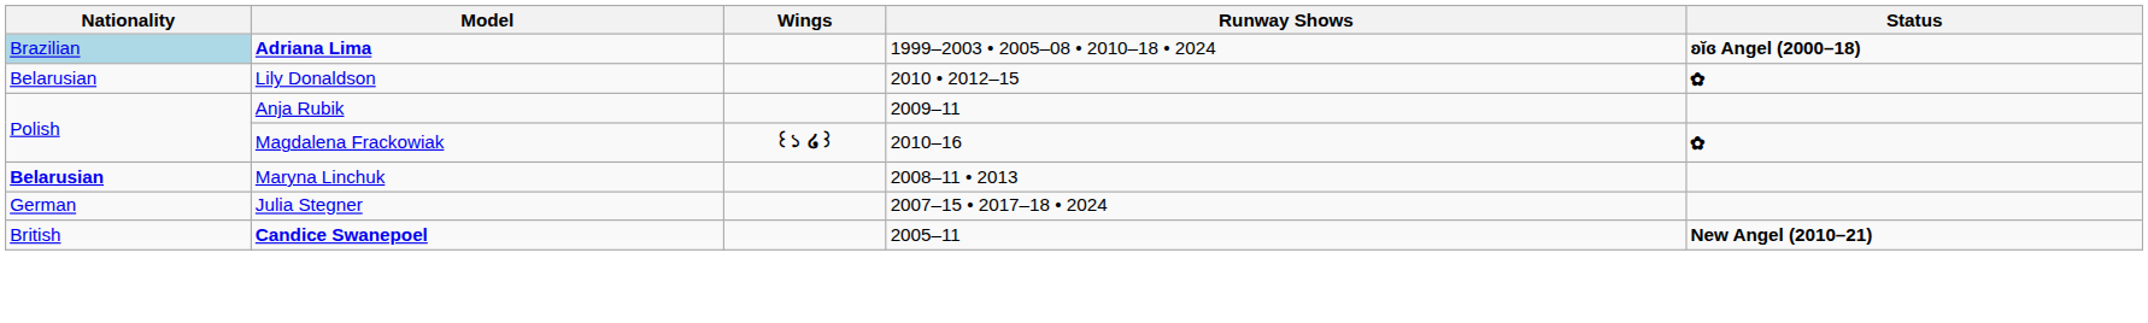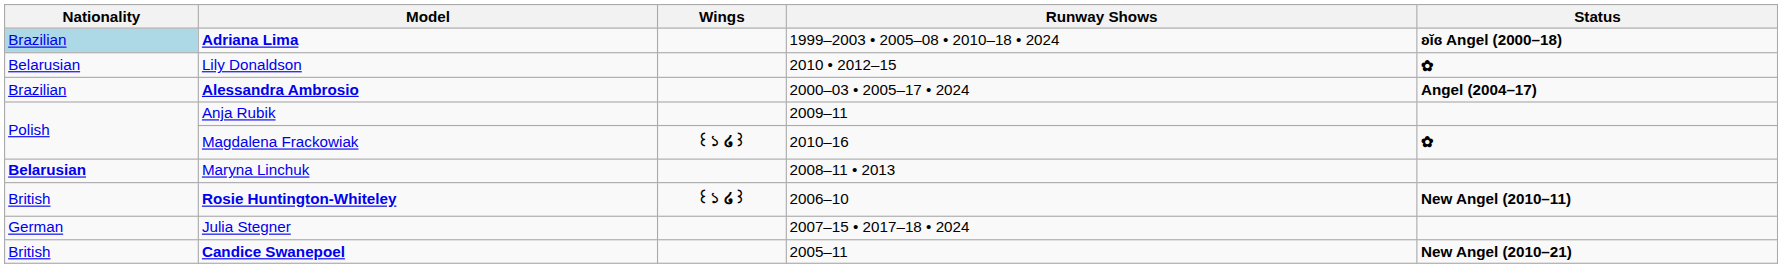+ row: Brazilian | Alessandra Ambrosio | 2000–03 • 2005–17 • 2024 | Angel (2004–17)
+ row: British | Rosie Huntington-Whiteley | ꒰১ ໒꒱ | 2006–10 | New Angel (2010–11)
